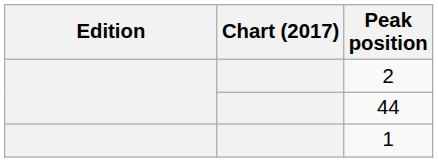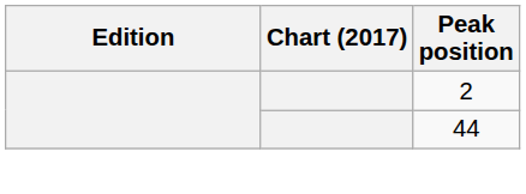- row: 1
